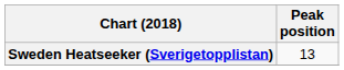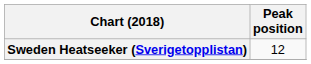Sweden Heatseeker (Sverigetopplistan) | Peak position: 13 -> 12
